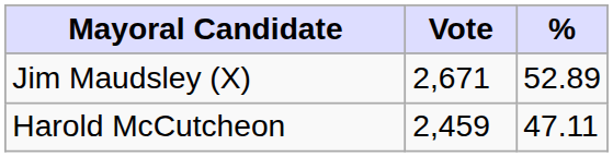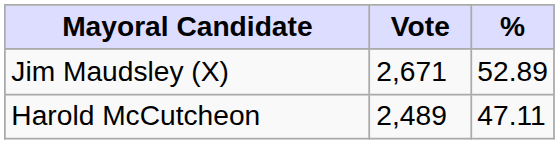Harold McCutcheon | Vote: 2,459 -> 2,489
